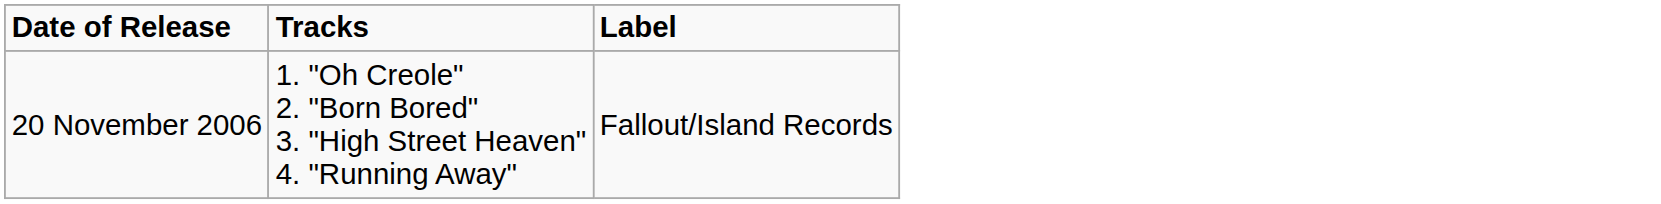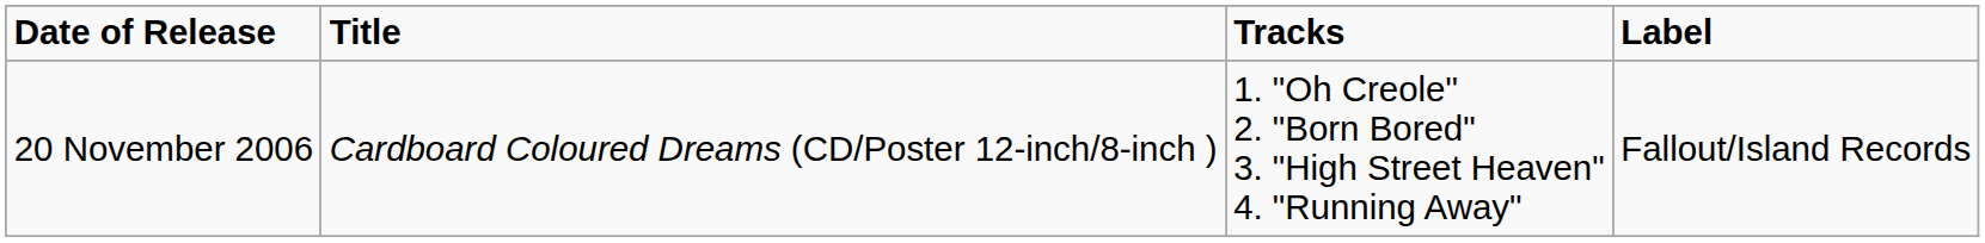+ column: Title | Cardboard Coloured Dreams (CD/Poster 12-inch/8-inch )
